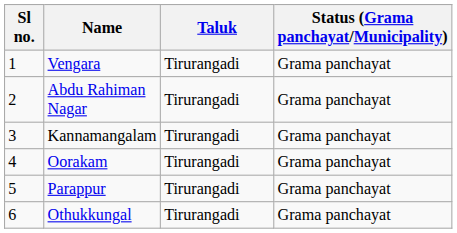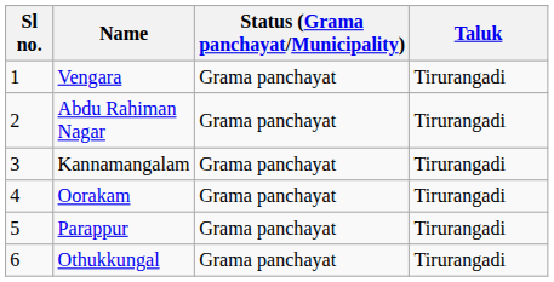columns swapped: Status (Grama panchayat/Municipality) <-> Taluk
